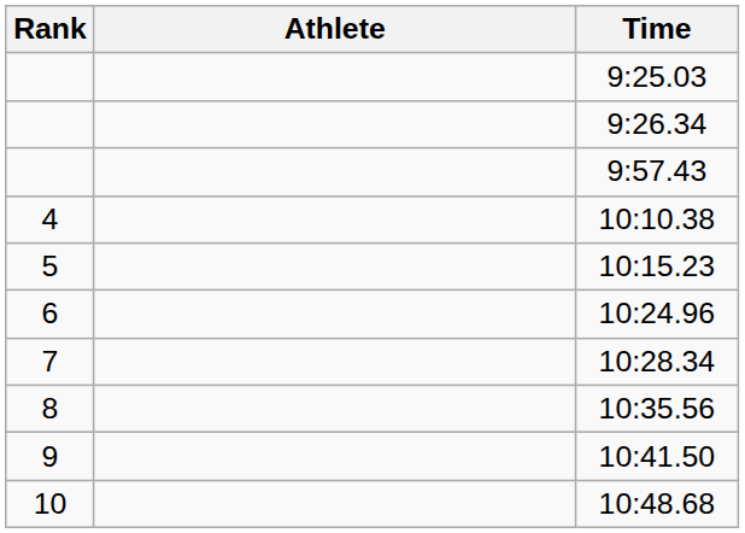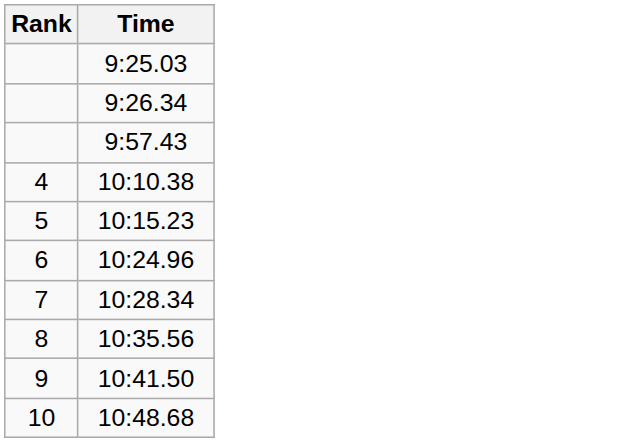- column: Athlete
